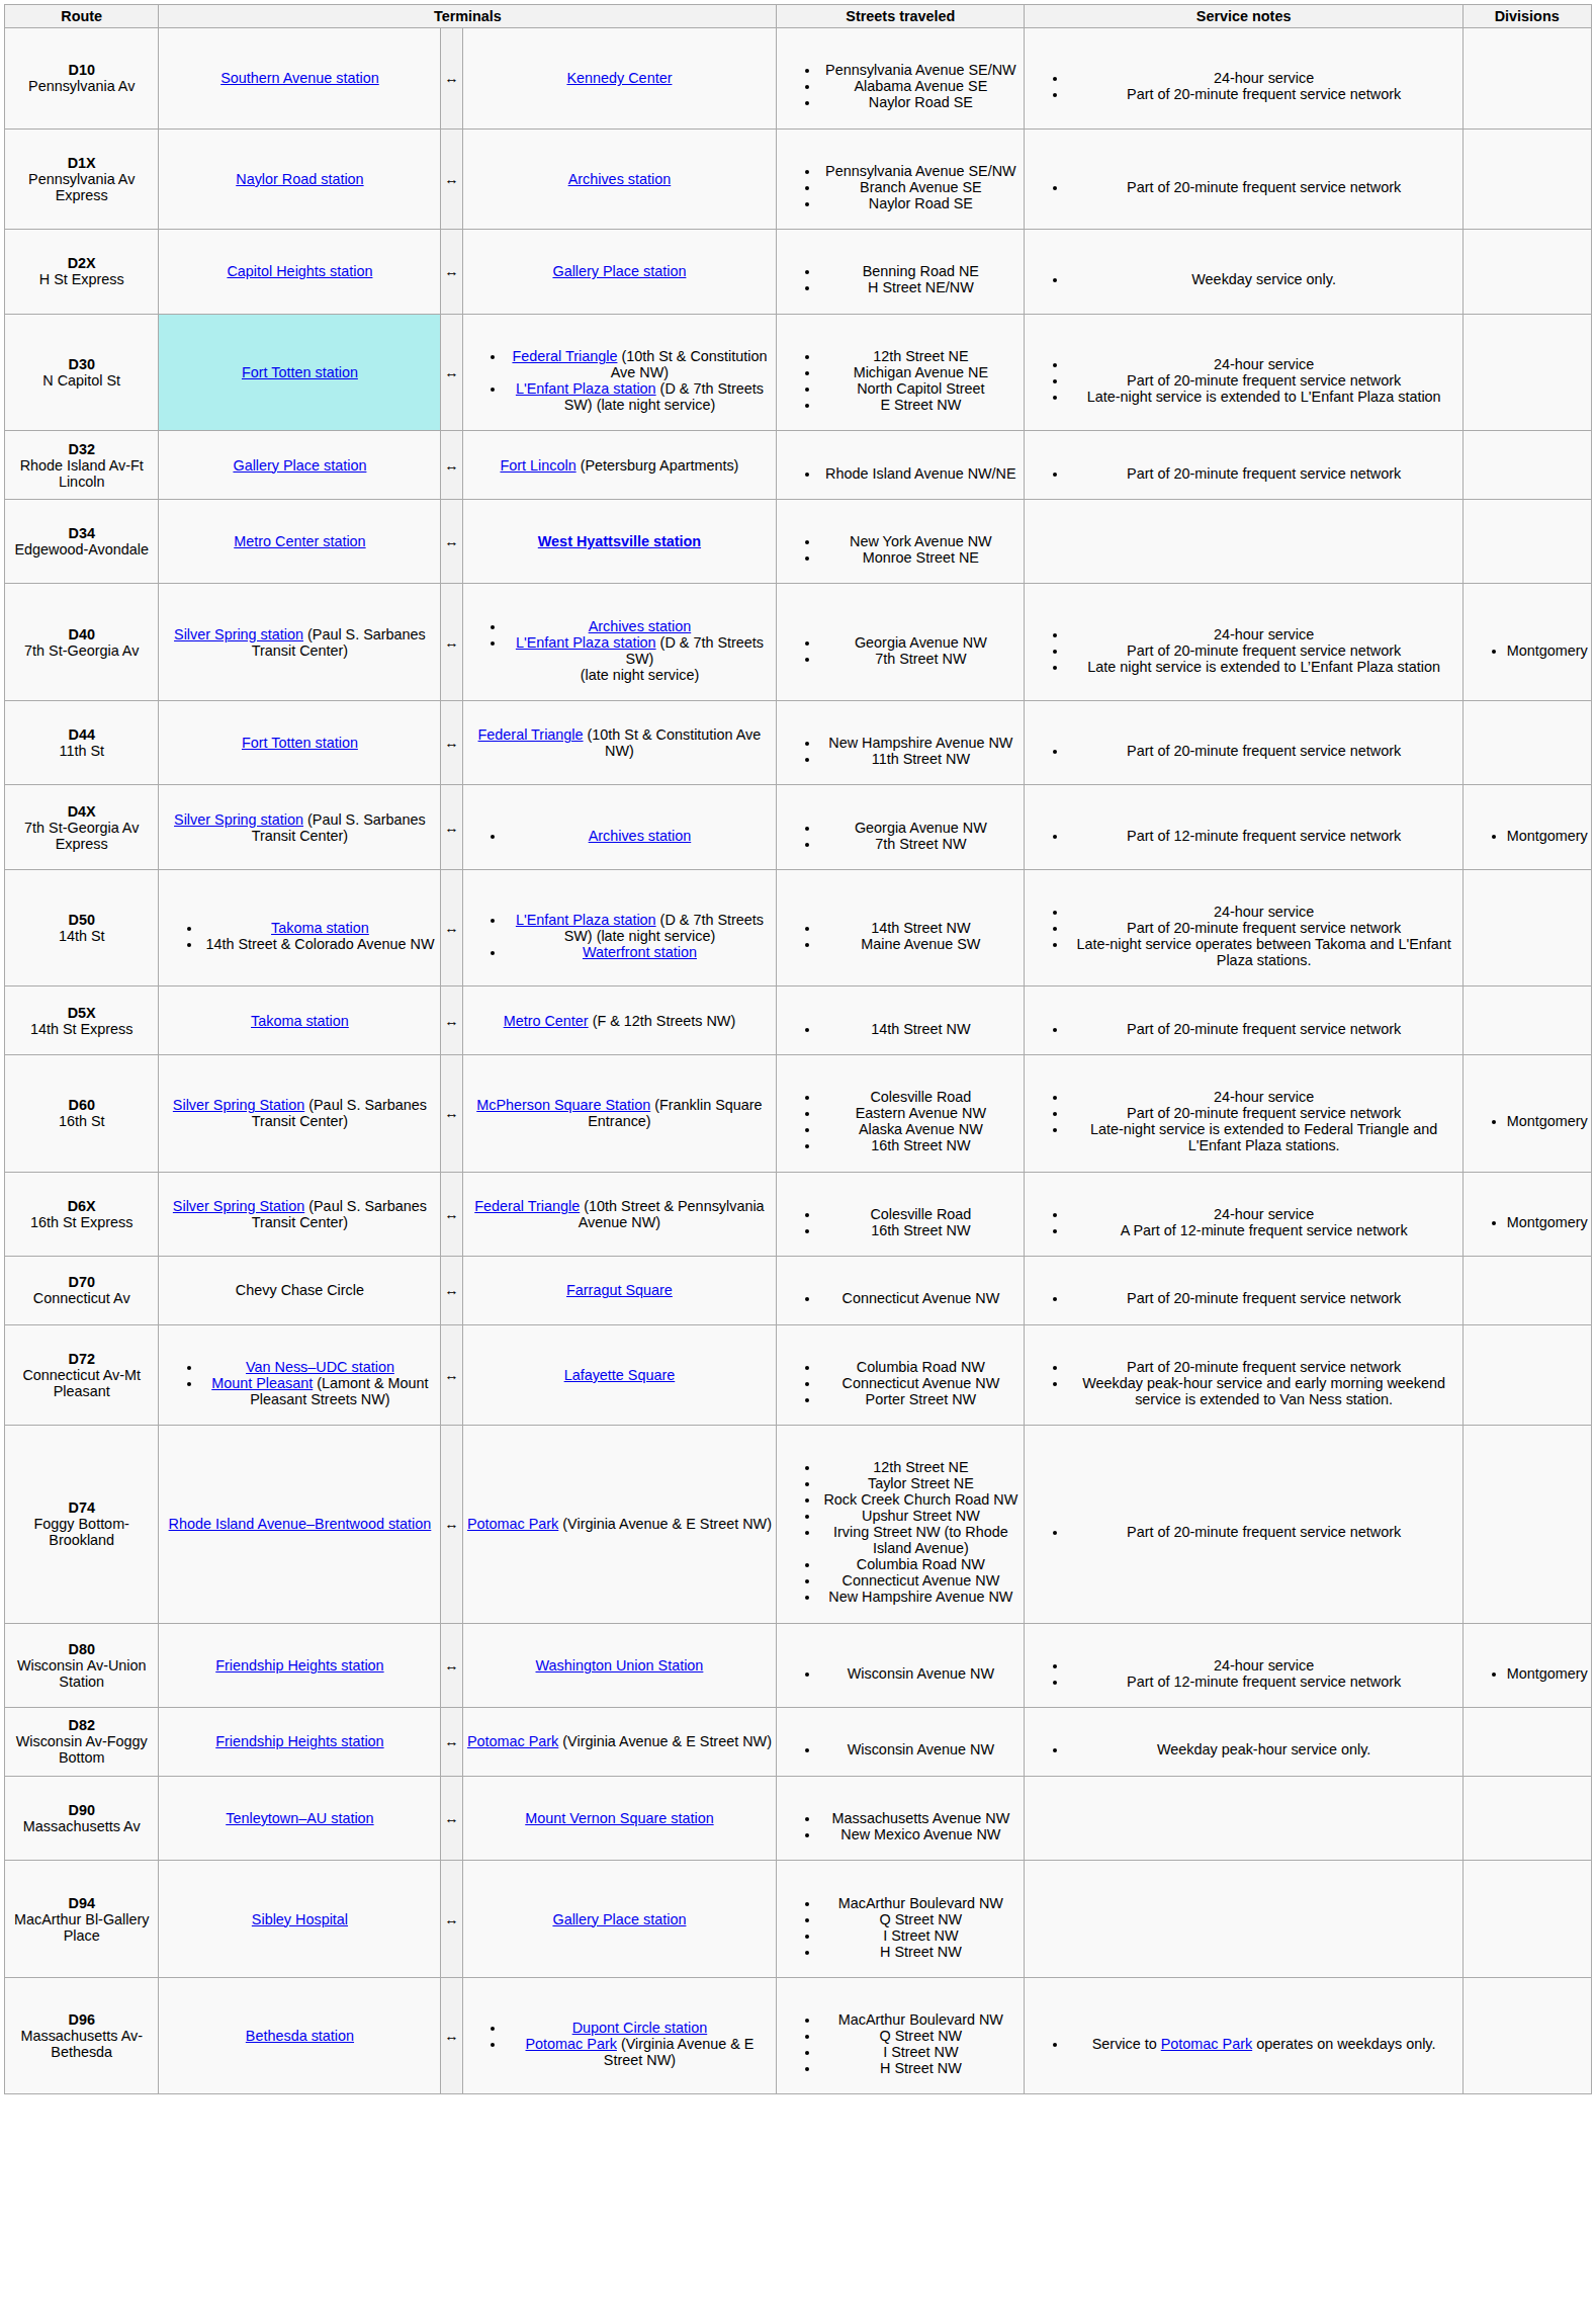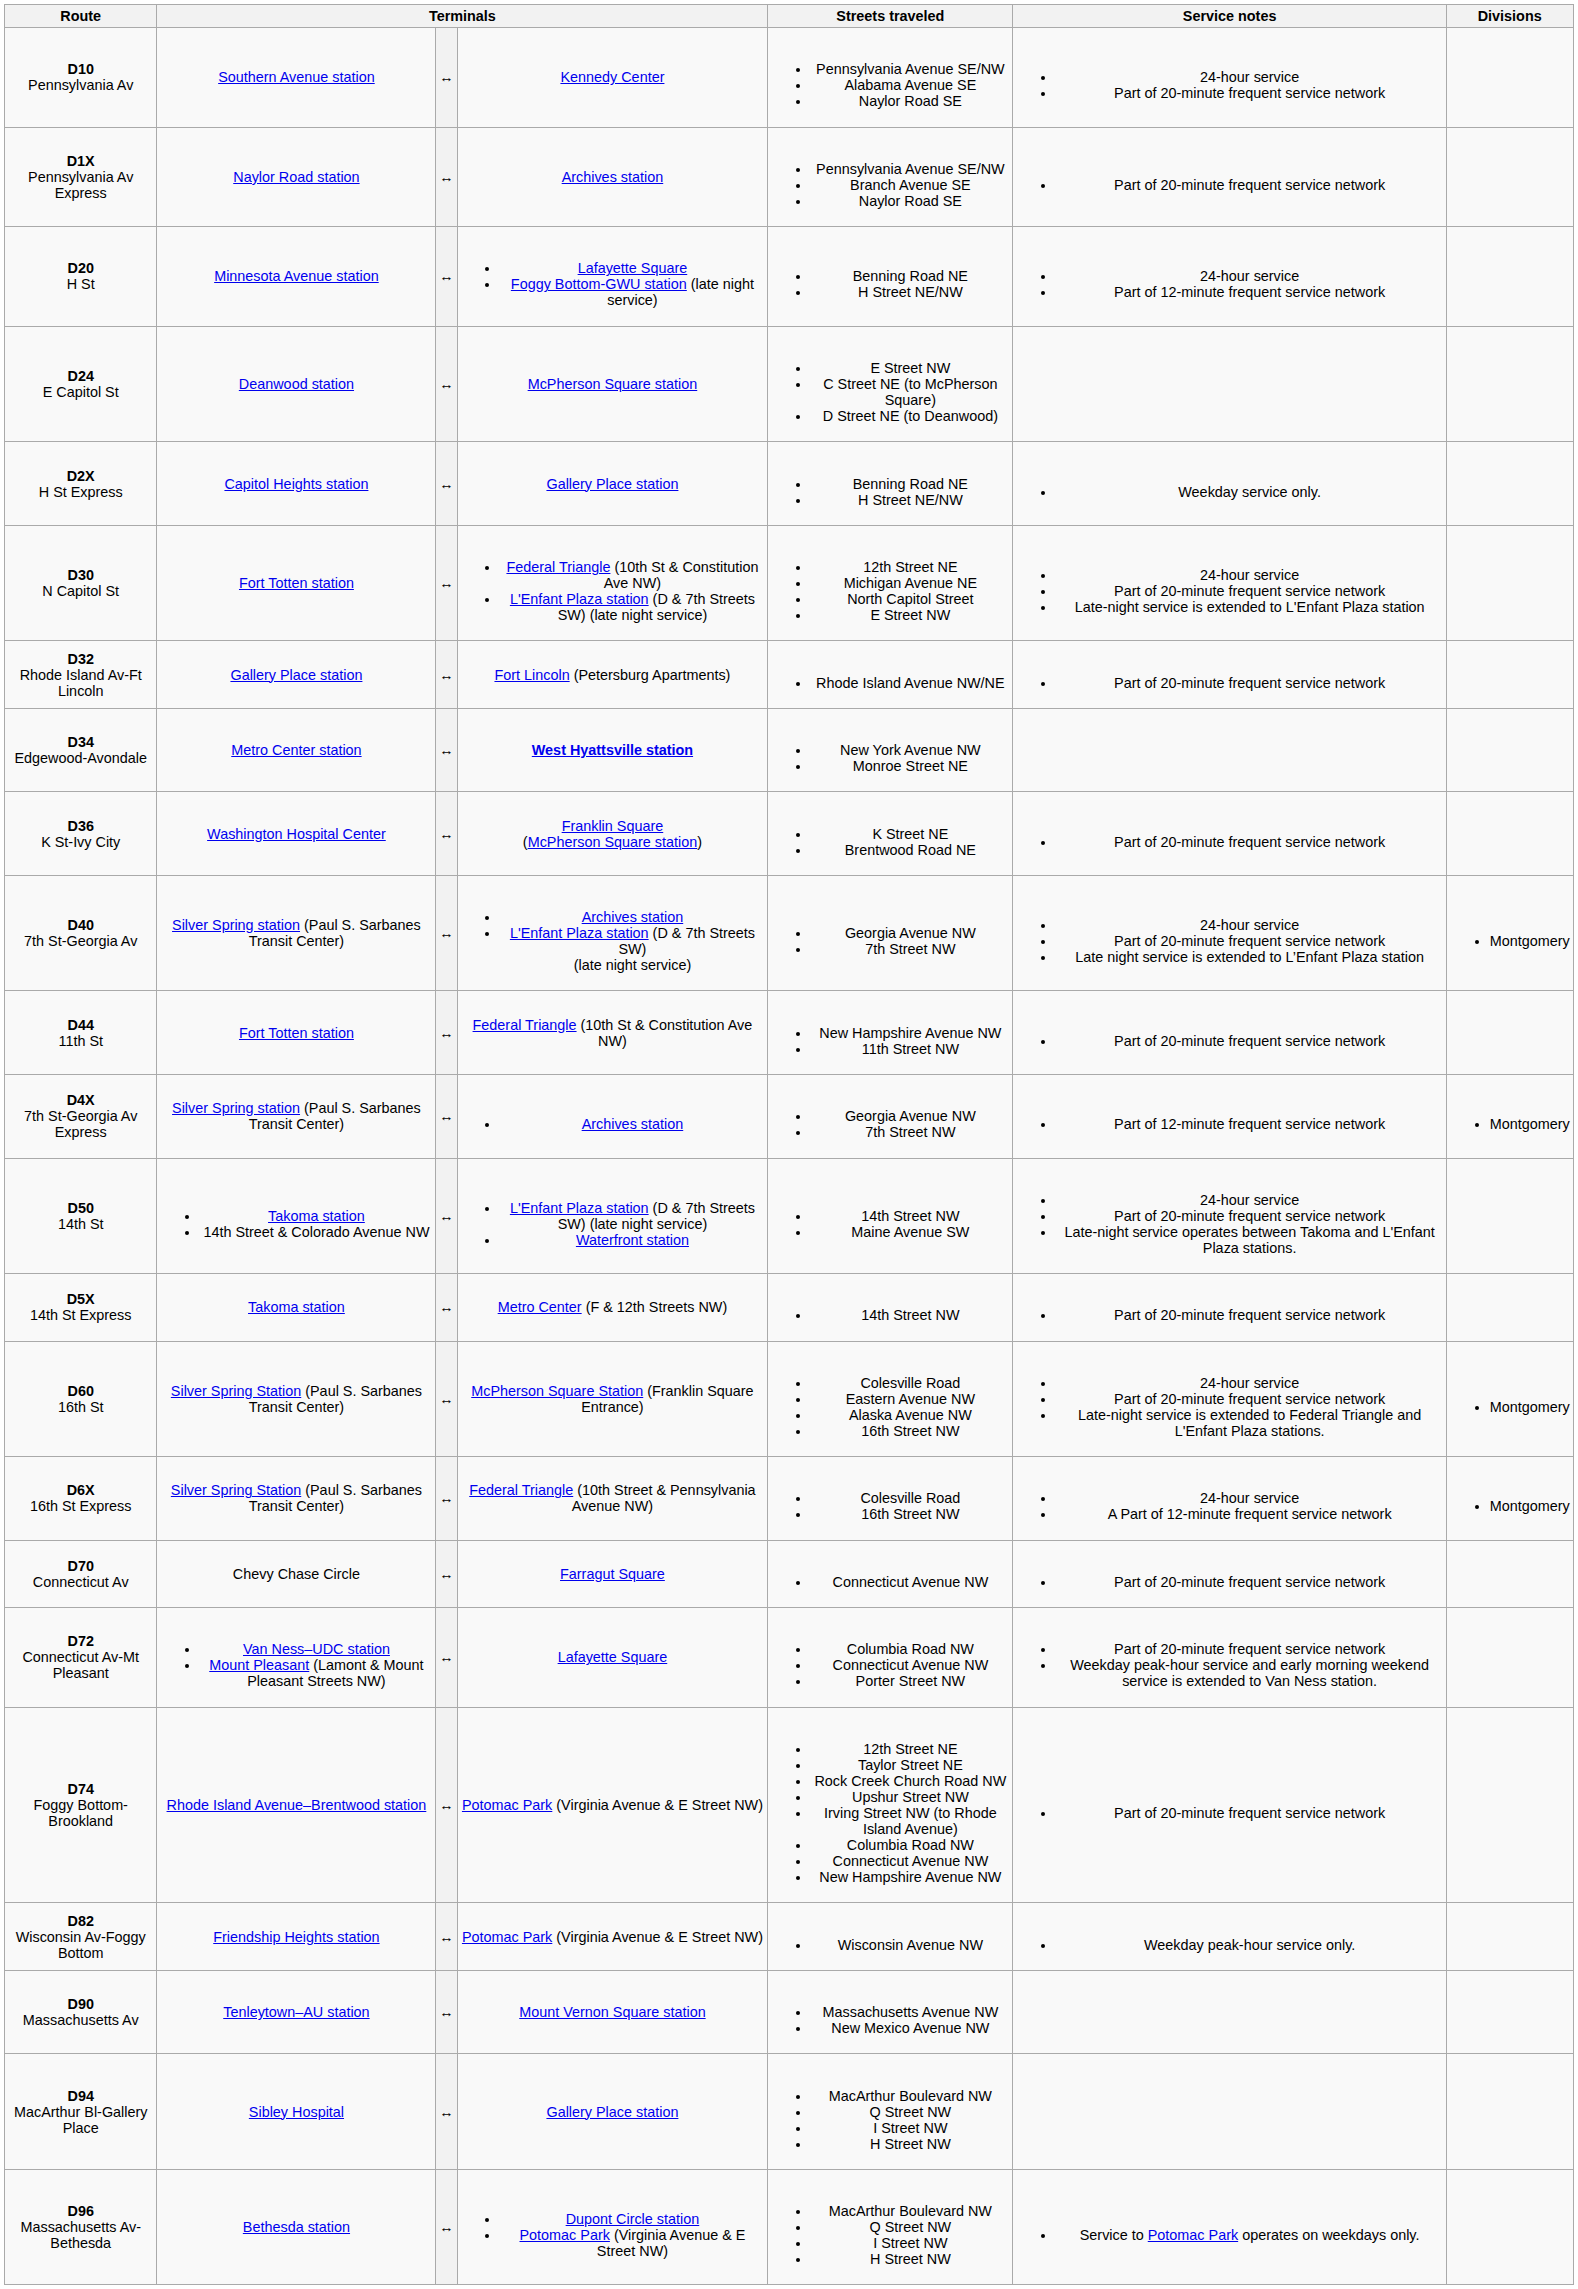+ row: D20 H St | Minnesota Avenue station | ↔ | Lafayette Square Foggy Bottom-GWU station (late night service) | Benning Road NE H Street NE/NW | 24-hour service Part of 12-minute frequent service network
+ row: D24 E Capitol St | Deanwood station | ↔ | McPherson Square station | E Street NW C Street NE (to McPherson Square) D Street NE (to Deanwood)
D30 N Capitol St | column 2: paleturquoise background -> no background
+ row: D36 K St-Ivy City | Washington Hospital Center | ↔ | Franklin Square (McPherson Square station) | K Street NE Brentwood Road NE | Part of 20-minute frequent service network
- row: D80 Wisconsin Av-Union Station | Friendship Heights station | ↔ | Washington Union Station | Wisconsin Avenue NW | 24-hour service Part of 12-minute frequent service network | Montgomery
